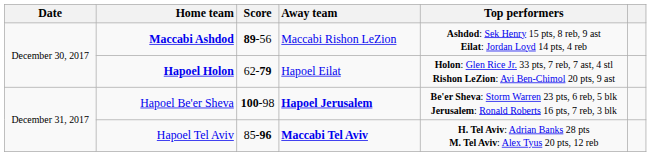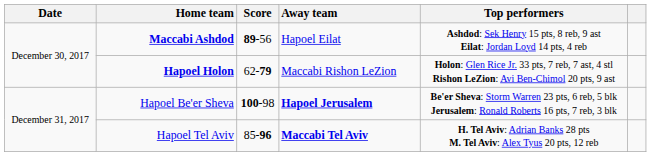Maccabi Ashdod | Away team: Maccabi Rishon LeZion -> Hapoel Eilat
Hapoel Holon | Away team: Hapoel Eilat -> Maccabi Rishon LeZion
